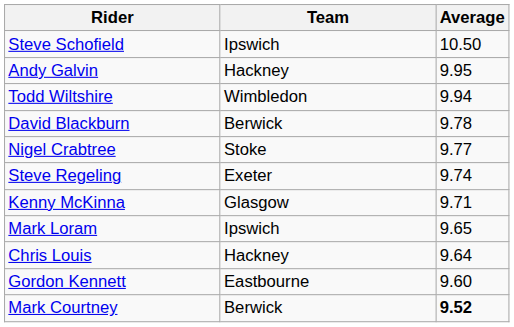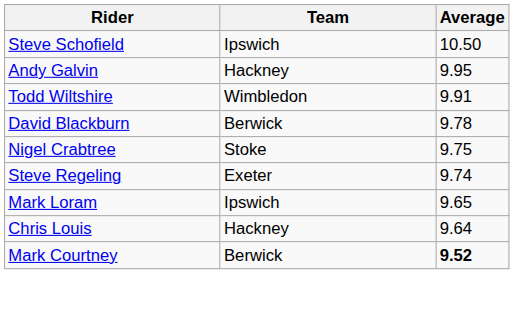Todd Wiltshire | Average: 9.94 -> 9.91
Nigel Crabtree | Average: 9.77 -> 9.75
- row: Kenny McKinna | Glasgow | 9.71
- row: Gordon Kennett | Eastbourne | 9.60
